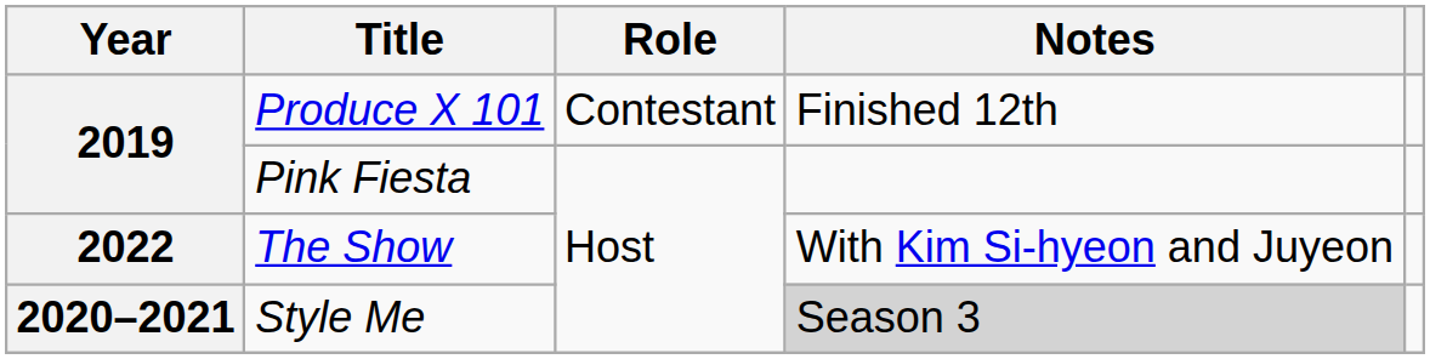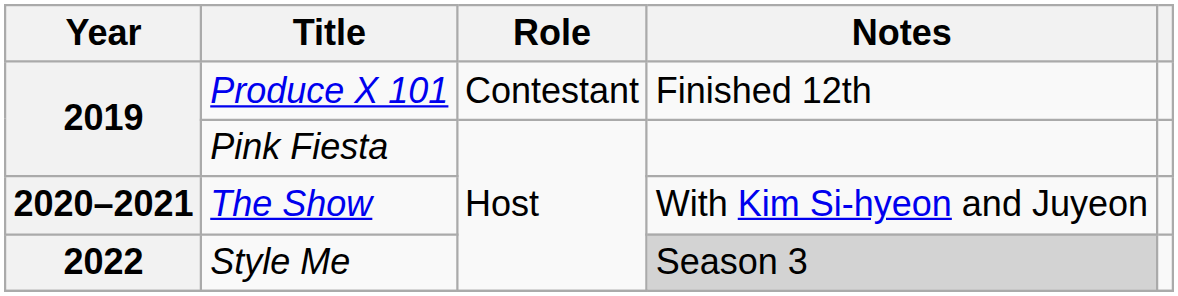The Show | Year: 2022 -> 2020–2021
Style Me | Year: 2020–2021 -> 2022
